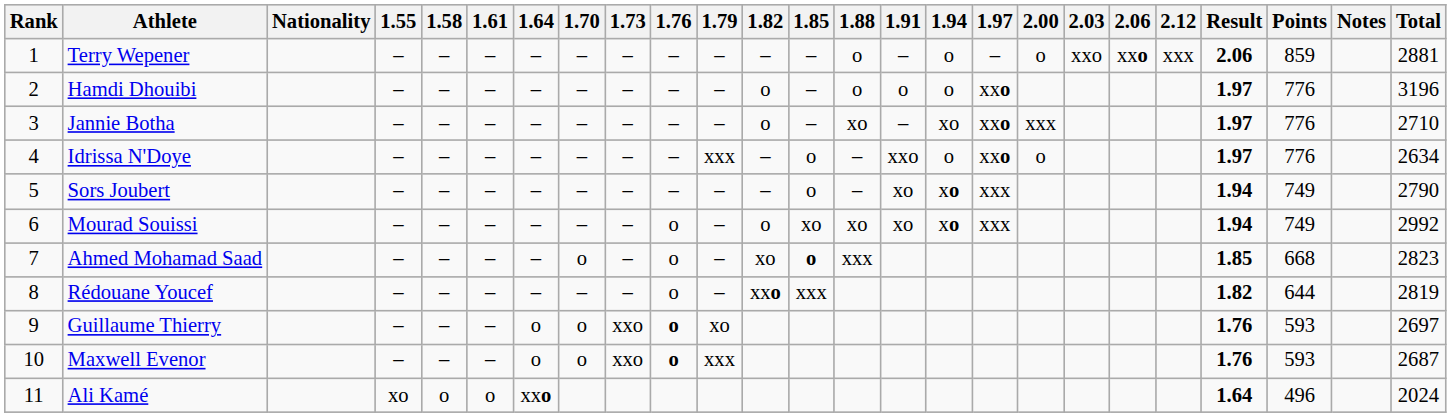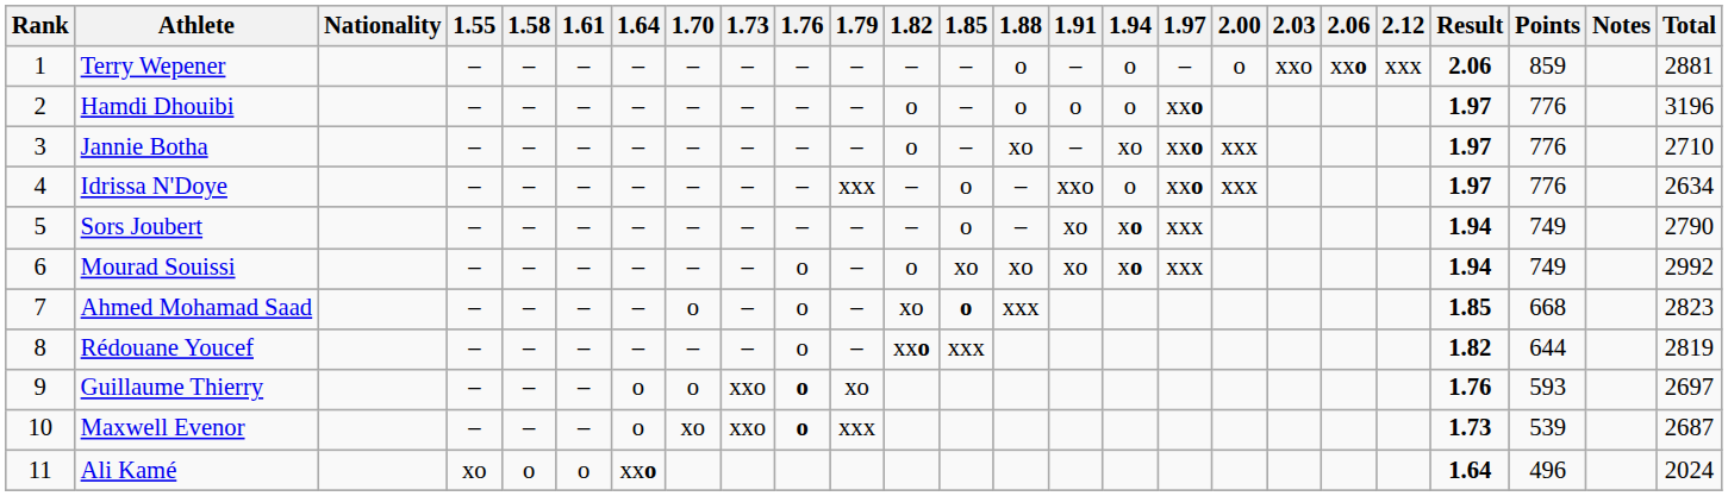Idrissa N'Doye | 2.00: o -> xxx
Maxwell Evenor | 1.70: o -> xo
Maxwell Evenor | Result: 1.76 -> 1.73
Maxwell Evenor | Points: 593 -> 539
